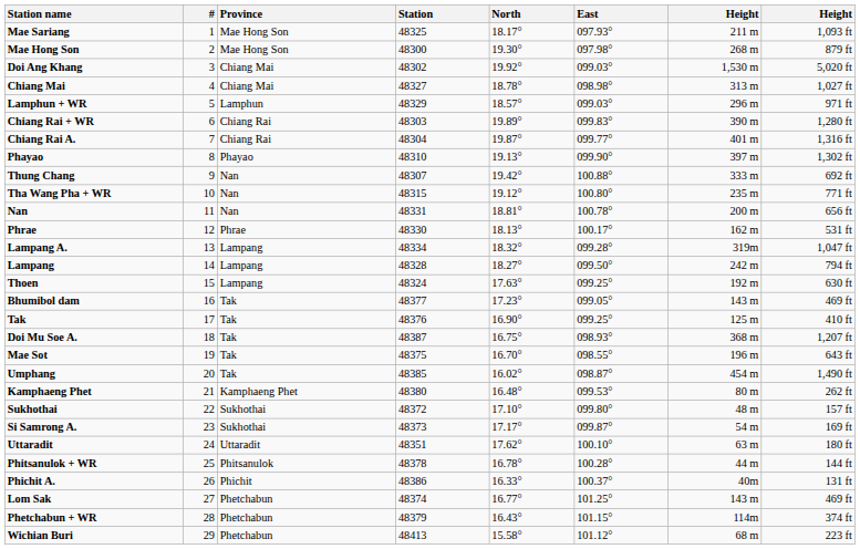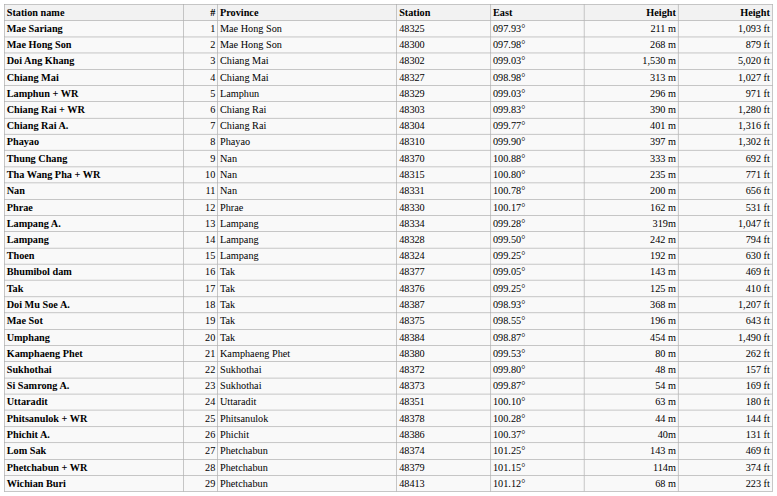- column: North | 18.17° | 19.30° | 19.92° | 18.78° | 18.57° | 19.89° | 19.87° | 19.13° | 19.42° | 19.12° | 18.81° | 18.13° | 18.32° | 18.27° | 17.63° | 17.23° | 16.90° | 16.75° | 16.70° | 16.02° | 16.48° | 17.10° | 17.17° | 17.62° | 16.78° | 16.33° | 16.77° | 16.43° | 15.58°
Thung Chang | Station: 48307 -> 48370
Umphang | Station: 48385 -> 48384
